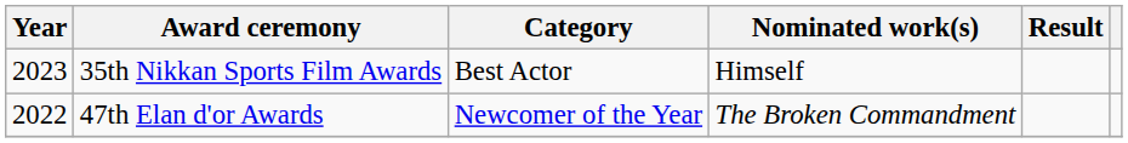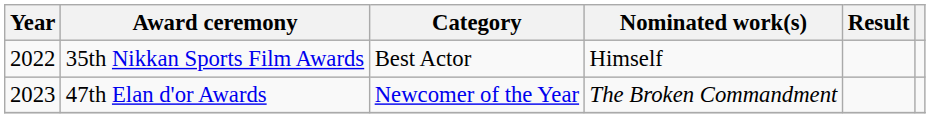35th Nikkan Sports Film Awards | Year: 2023 -> 2022
47th Elan d'or Awards | Year: 2022 -> 2023
